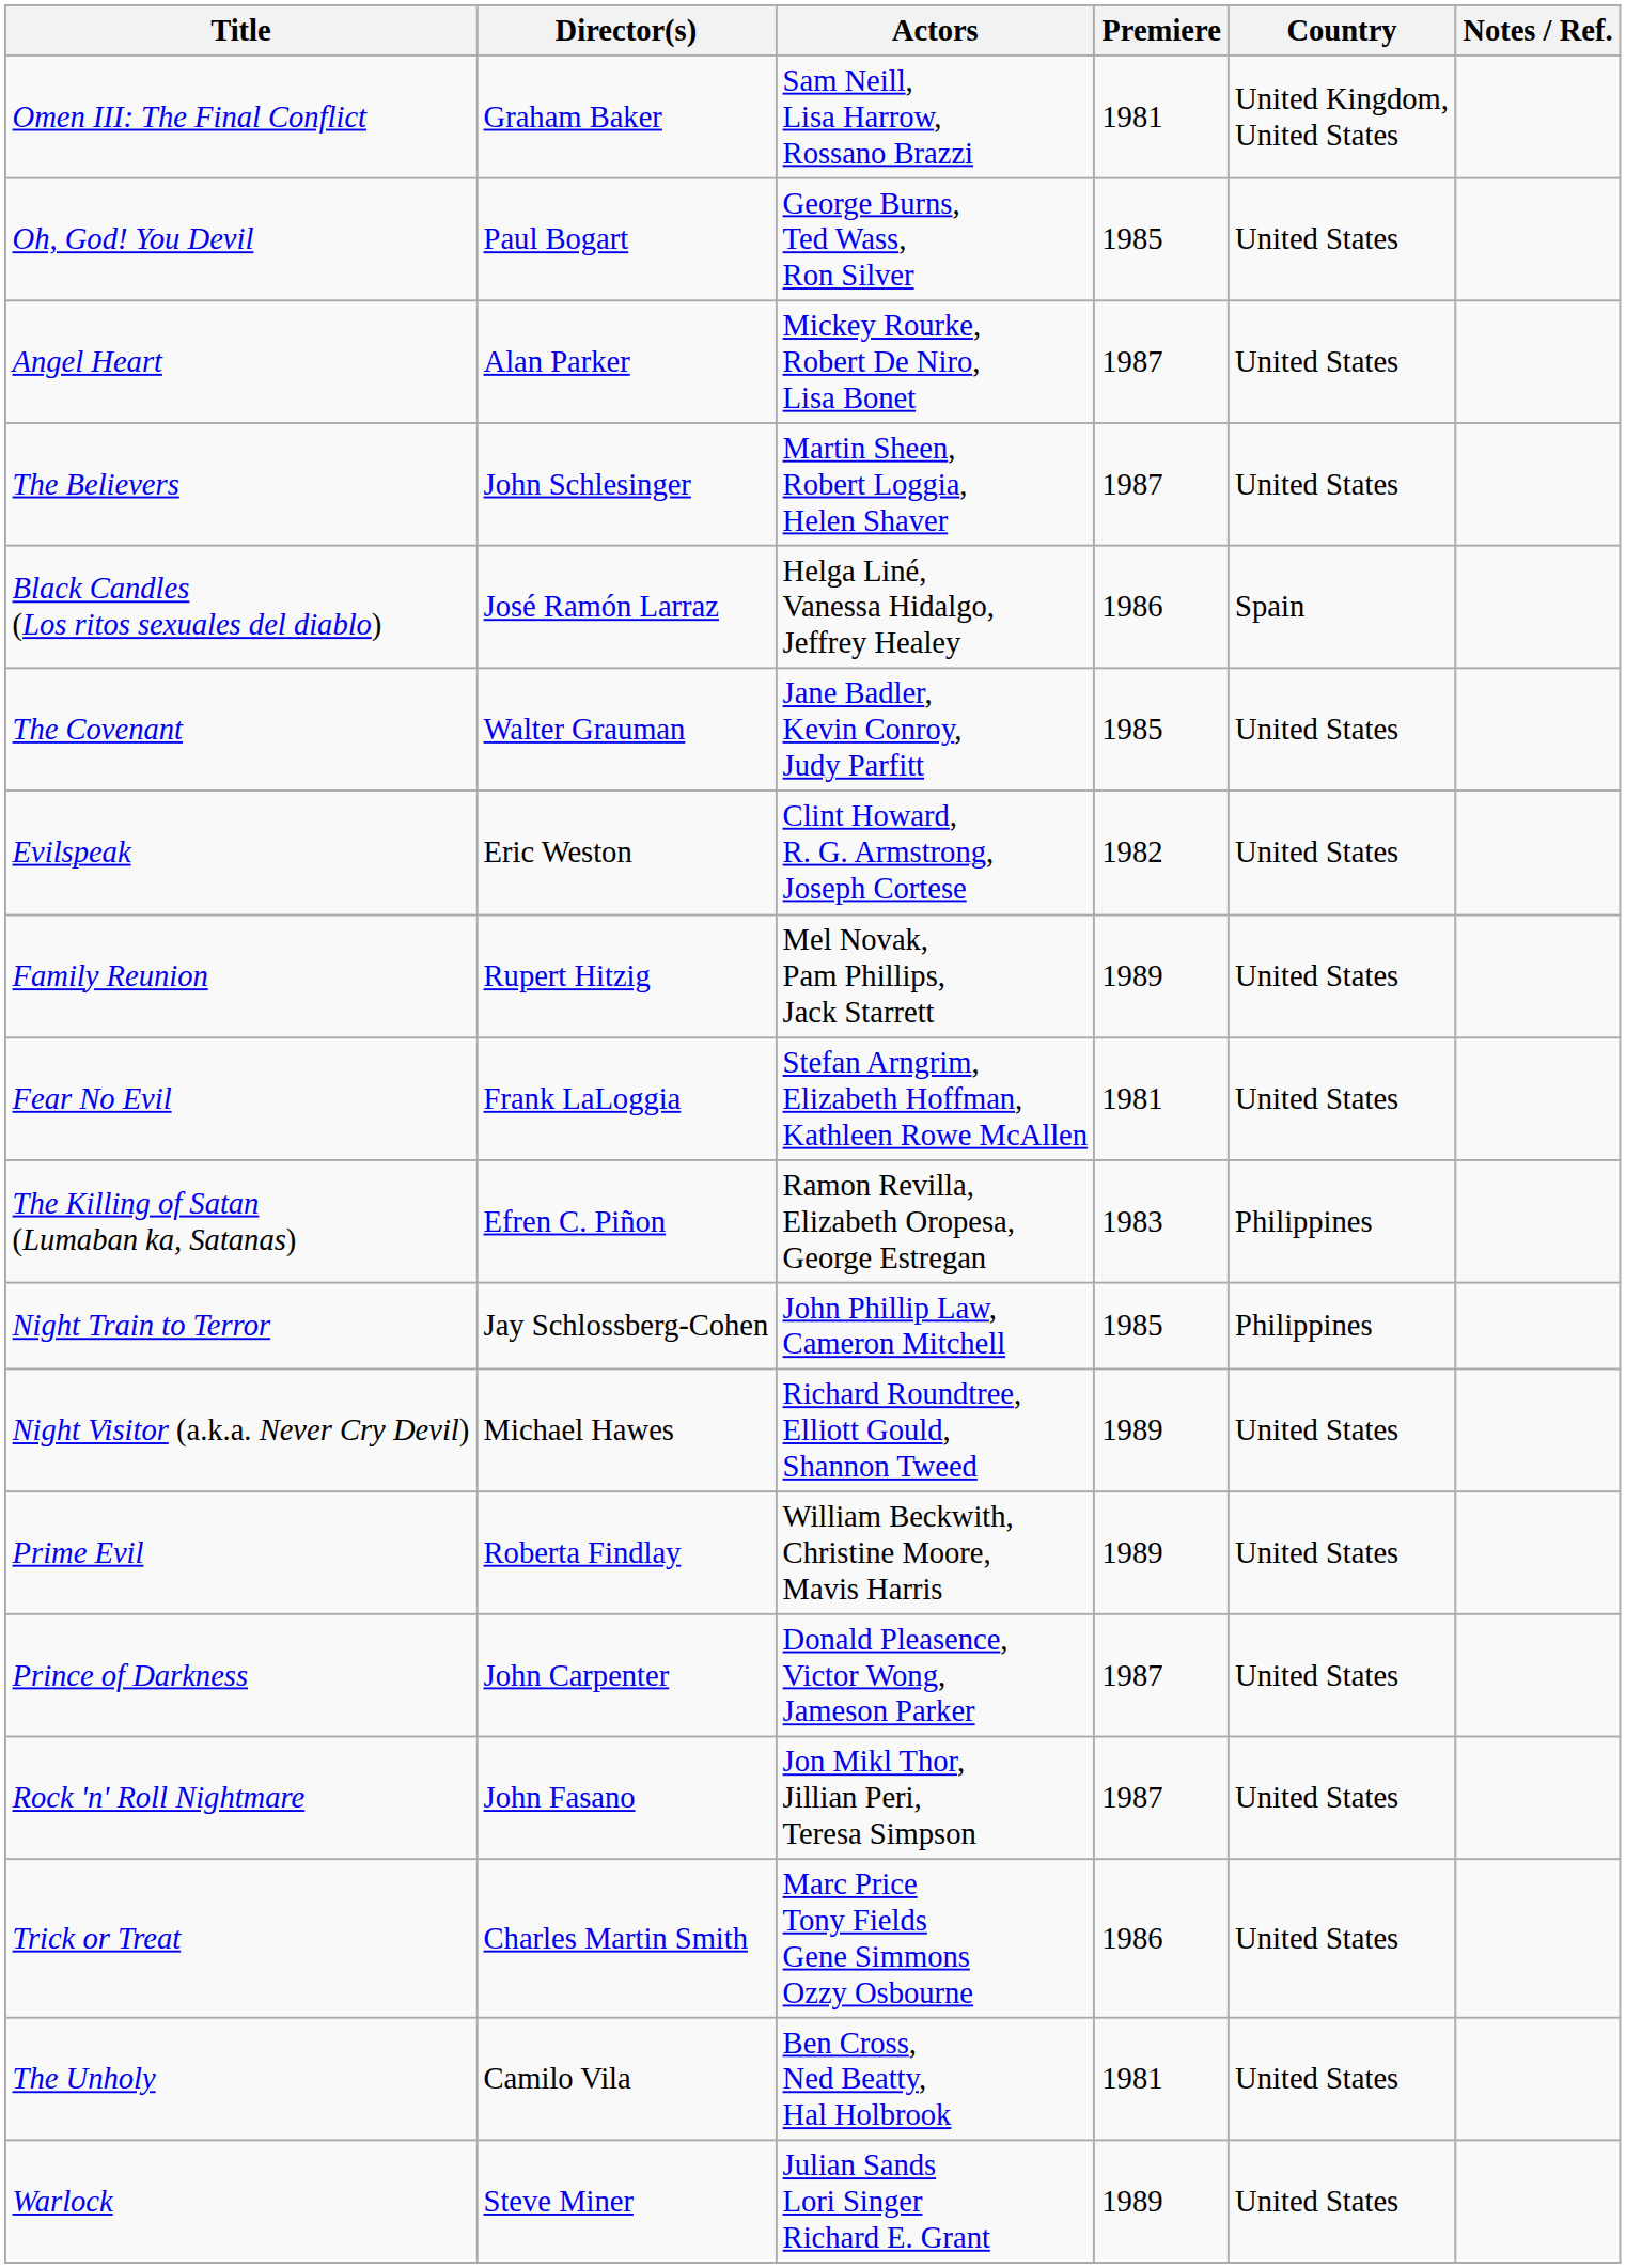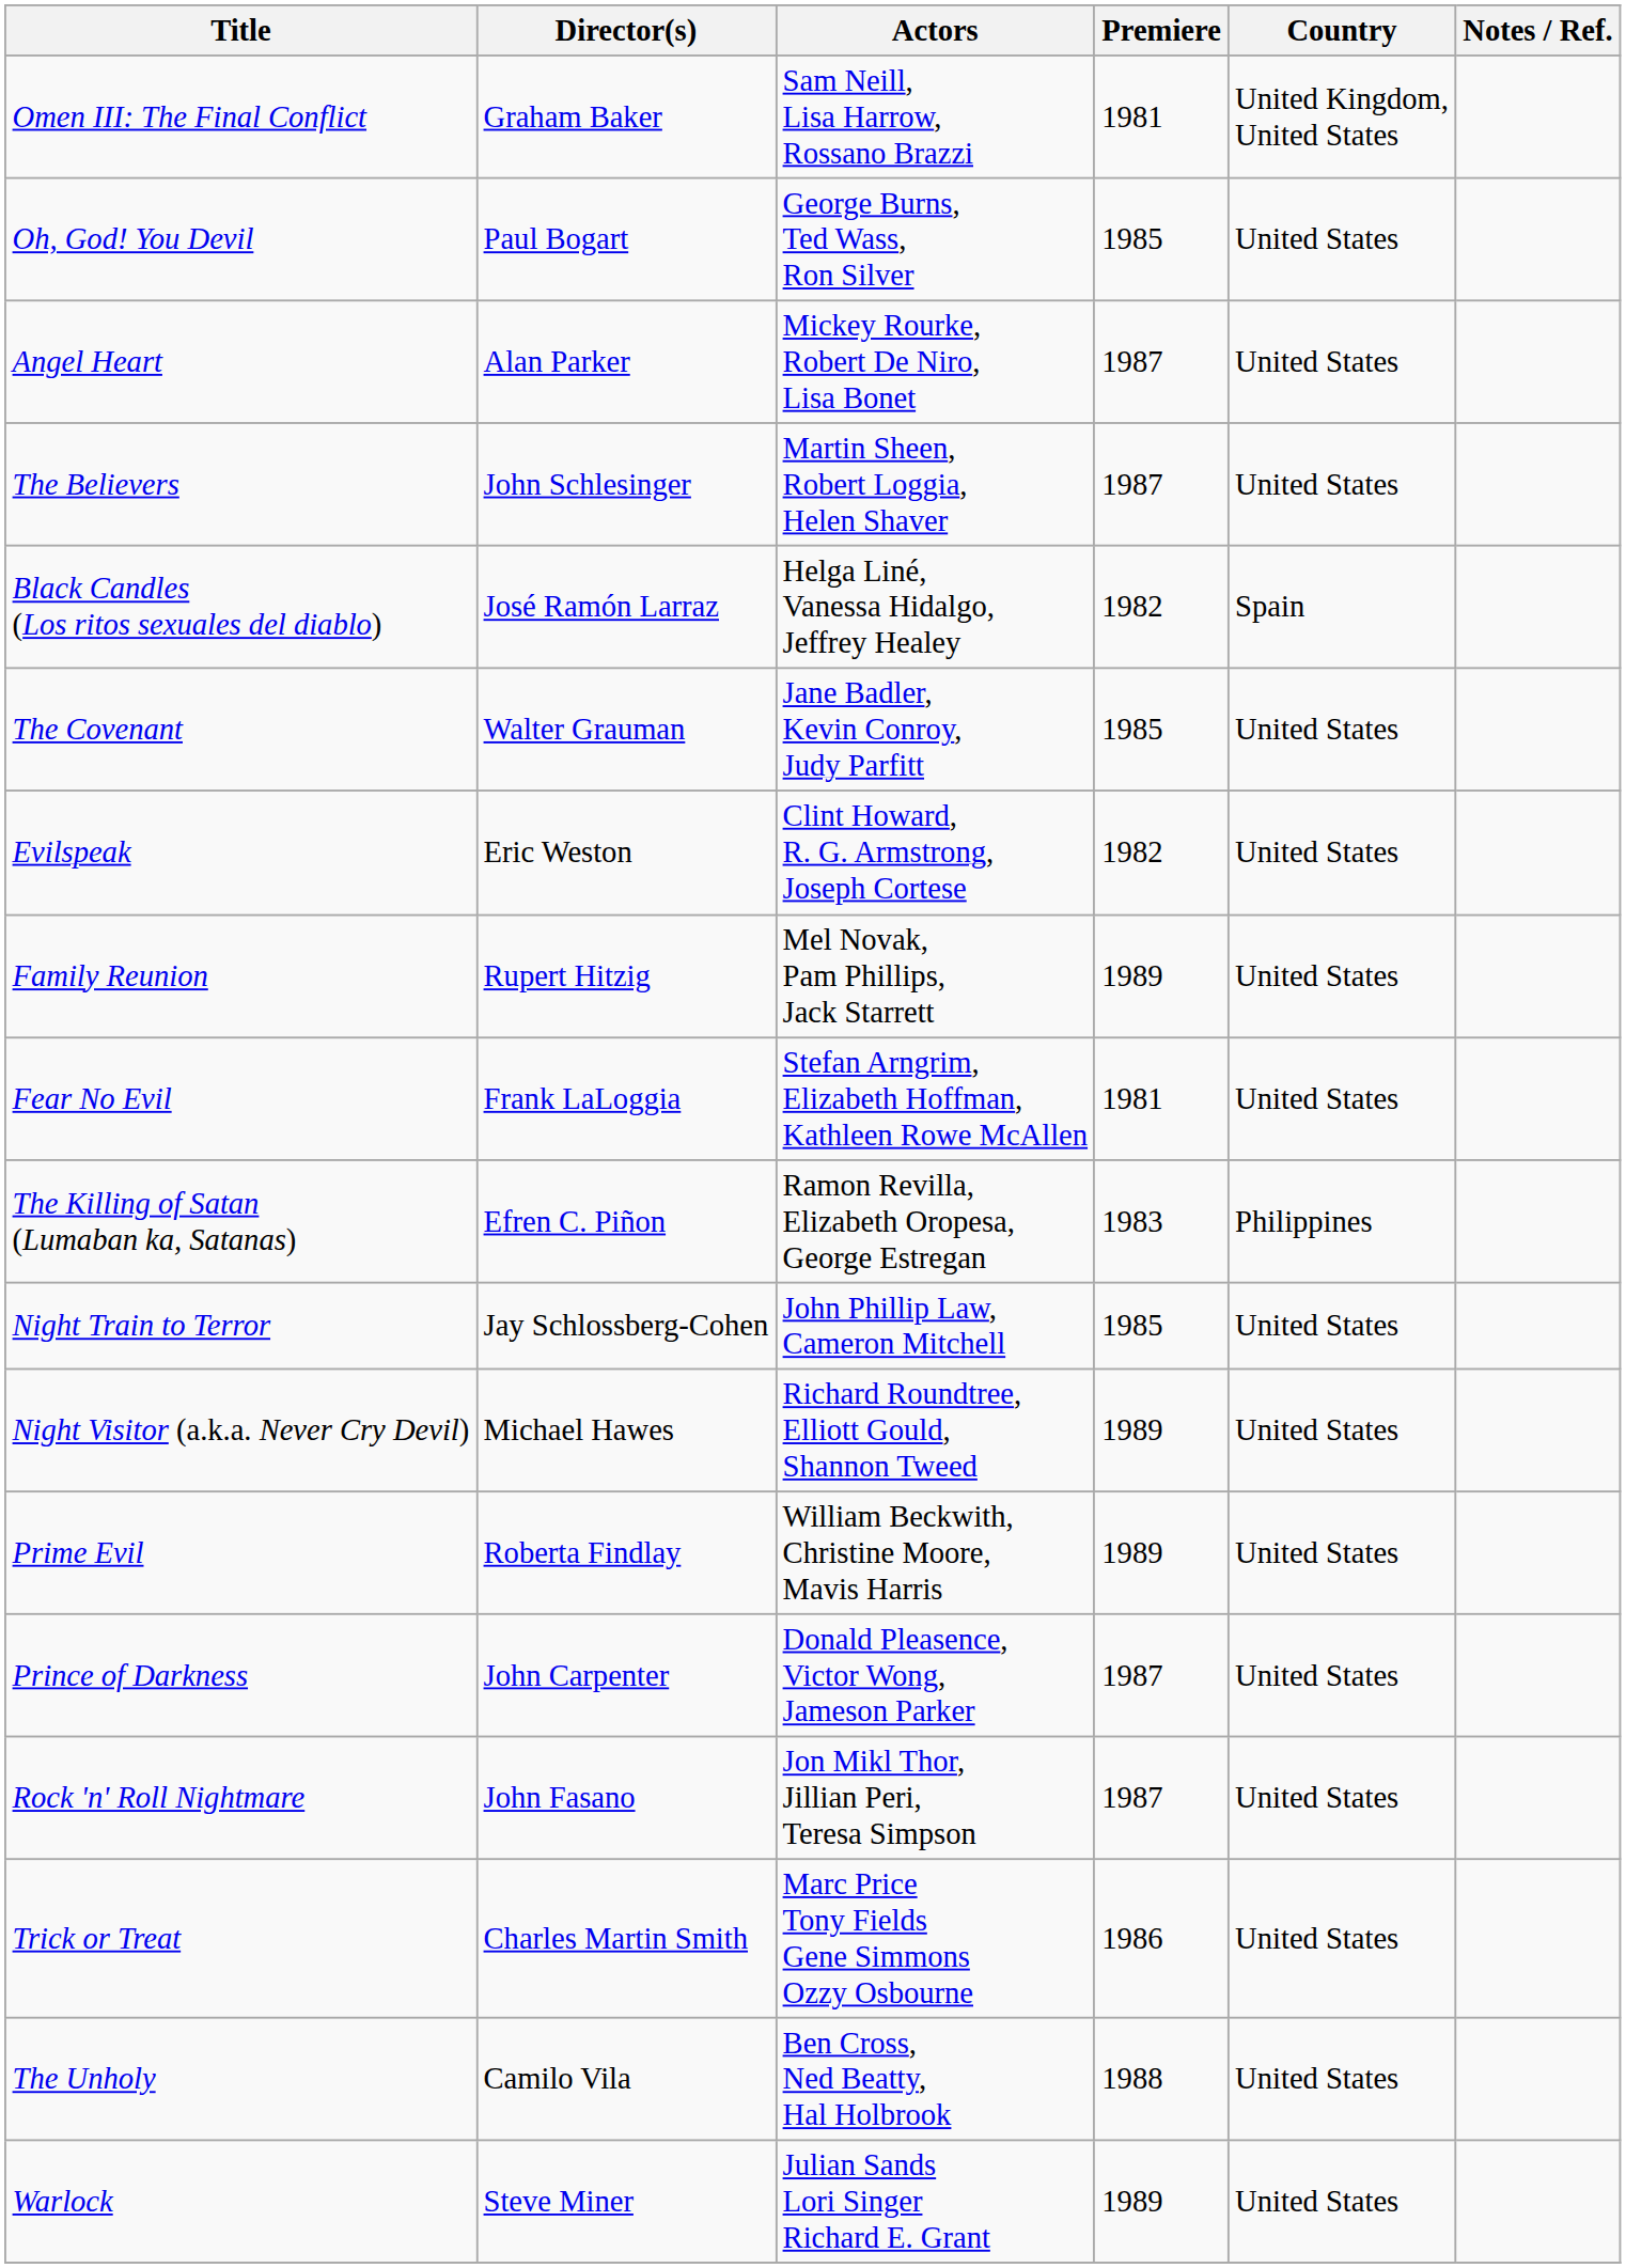Black Candles (Los ritos sexuales del diablo) | Premiere: 1986 -> 1982
Night Train to Terror | Country: Philippines -> United States
The Unholy | Premiere: 1981 -> 1988
